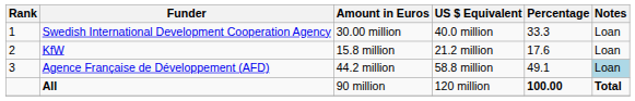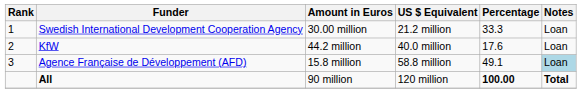Swedish International Development Cooperation Agency | US $ Equivalent: 40.0 million -> 21.2 million
KfW | Amount in Euros: 15.8 million -> 44.2 million
KfW | US $ Equivalent: 21.2 million -> 40.0 million
Agence Française de Développement (AFD) | Amount in Euros: 44.2 million -> 15.8 million
